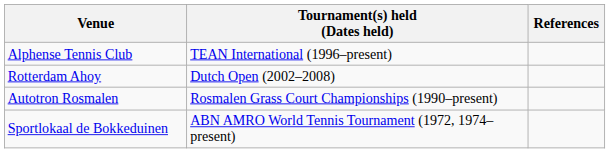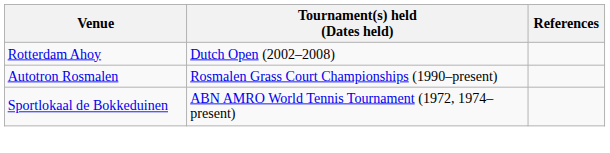- row: Alphense Tennis Club | TEAN International (1996–present)
